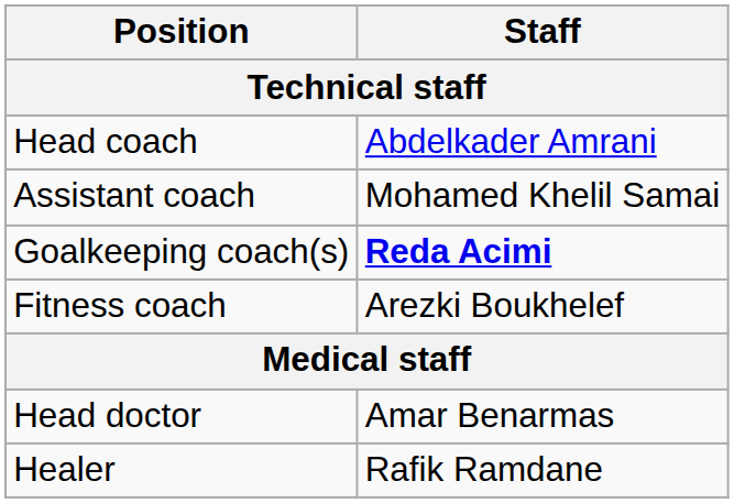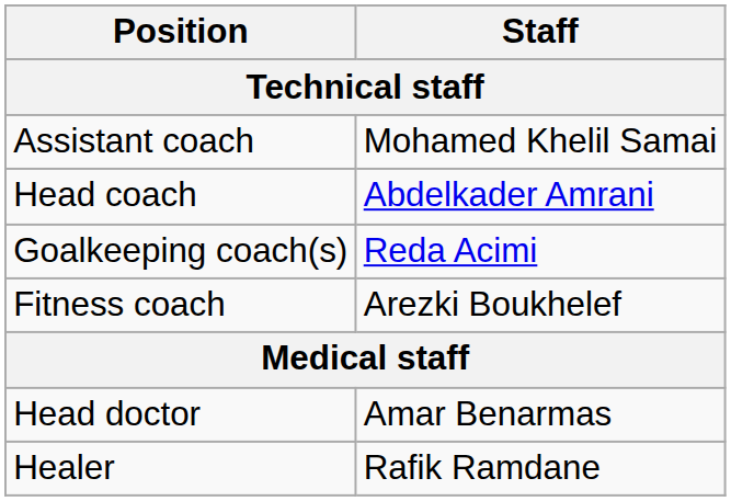rows swapped: Head coach <-> Assistant coach
Goalkeeping coach(s) | Staff: bold -> normal
